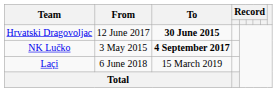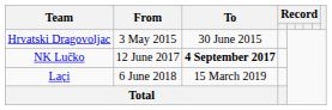Hrvatski Dragovoljac | From: 12 June 2017 -> 3 May 2015
Hrvatski Dragovoljac | To: bold -> normal
NK Lučko | From: 3 May 2015 -> 12 June 2017
